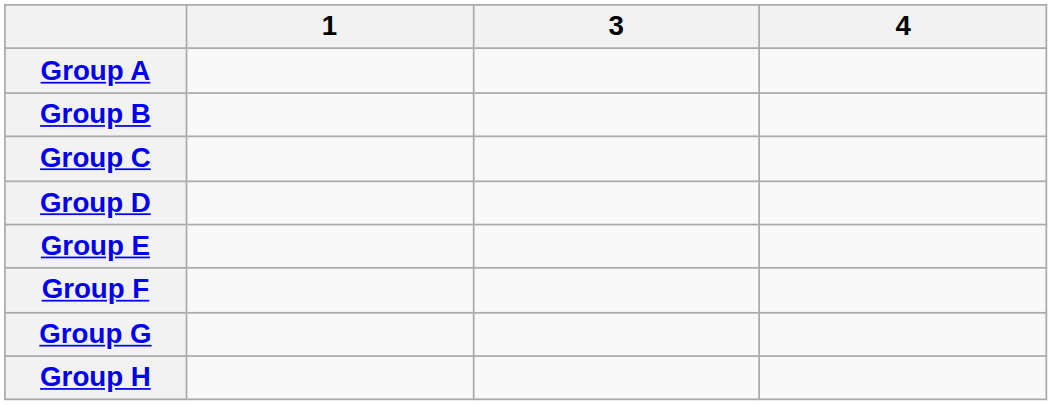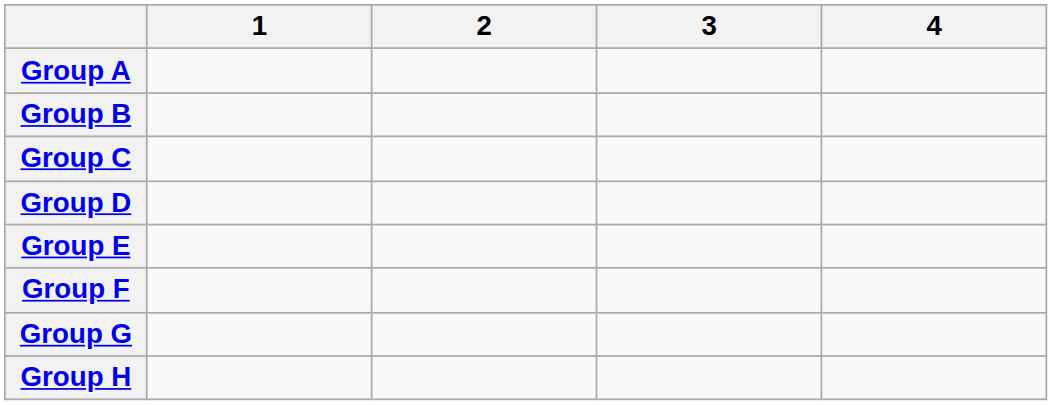+ column: 2
